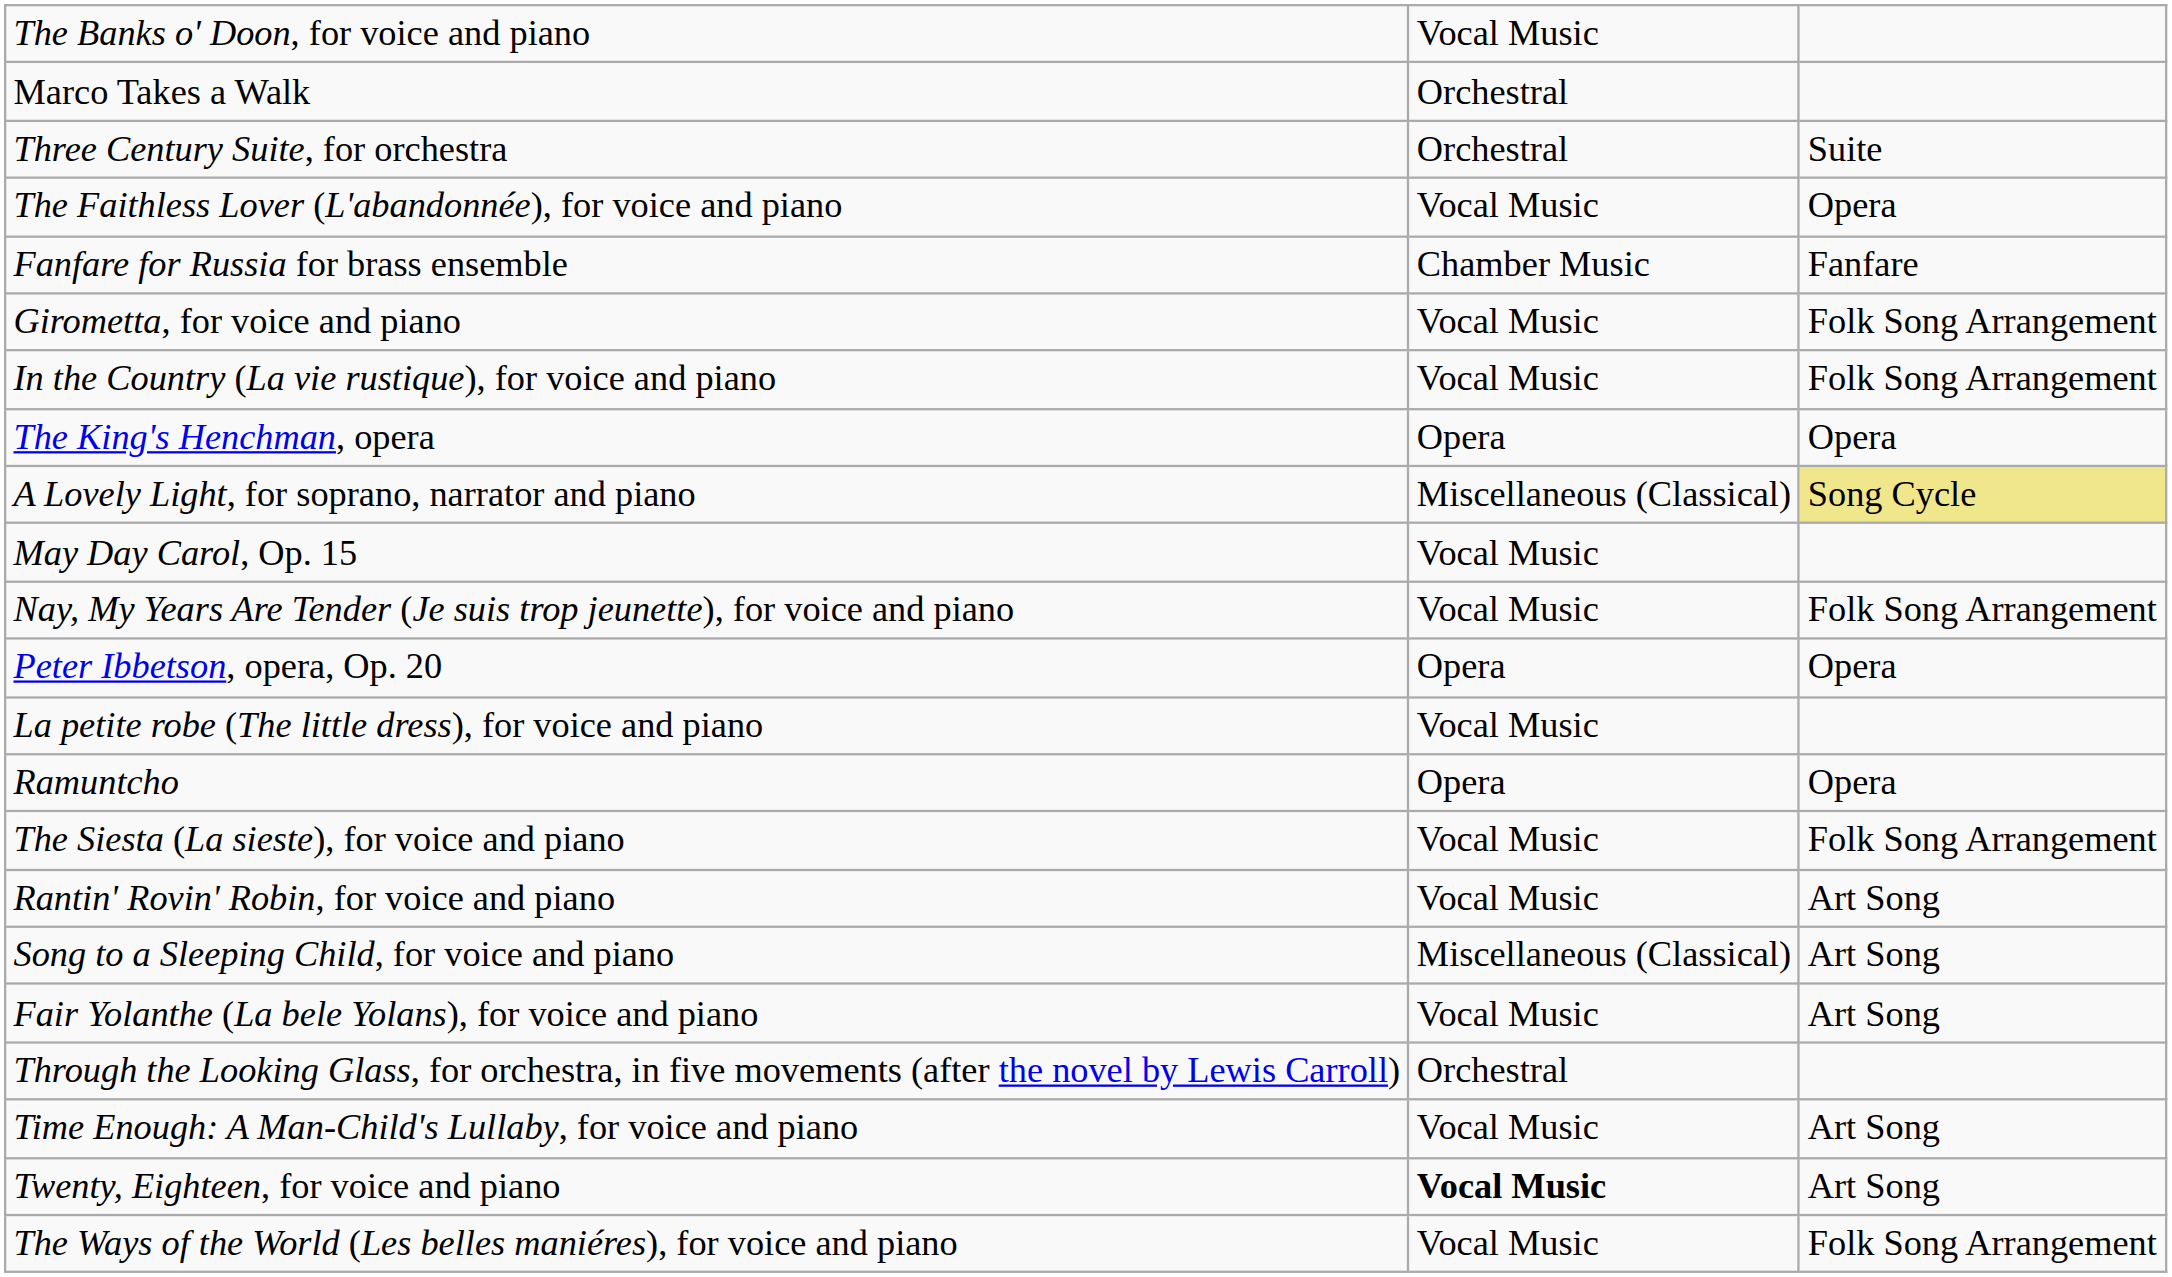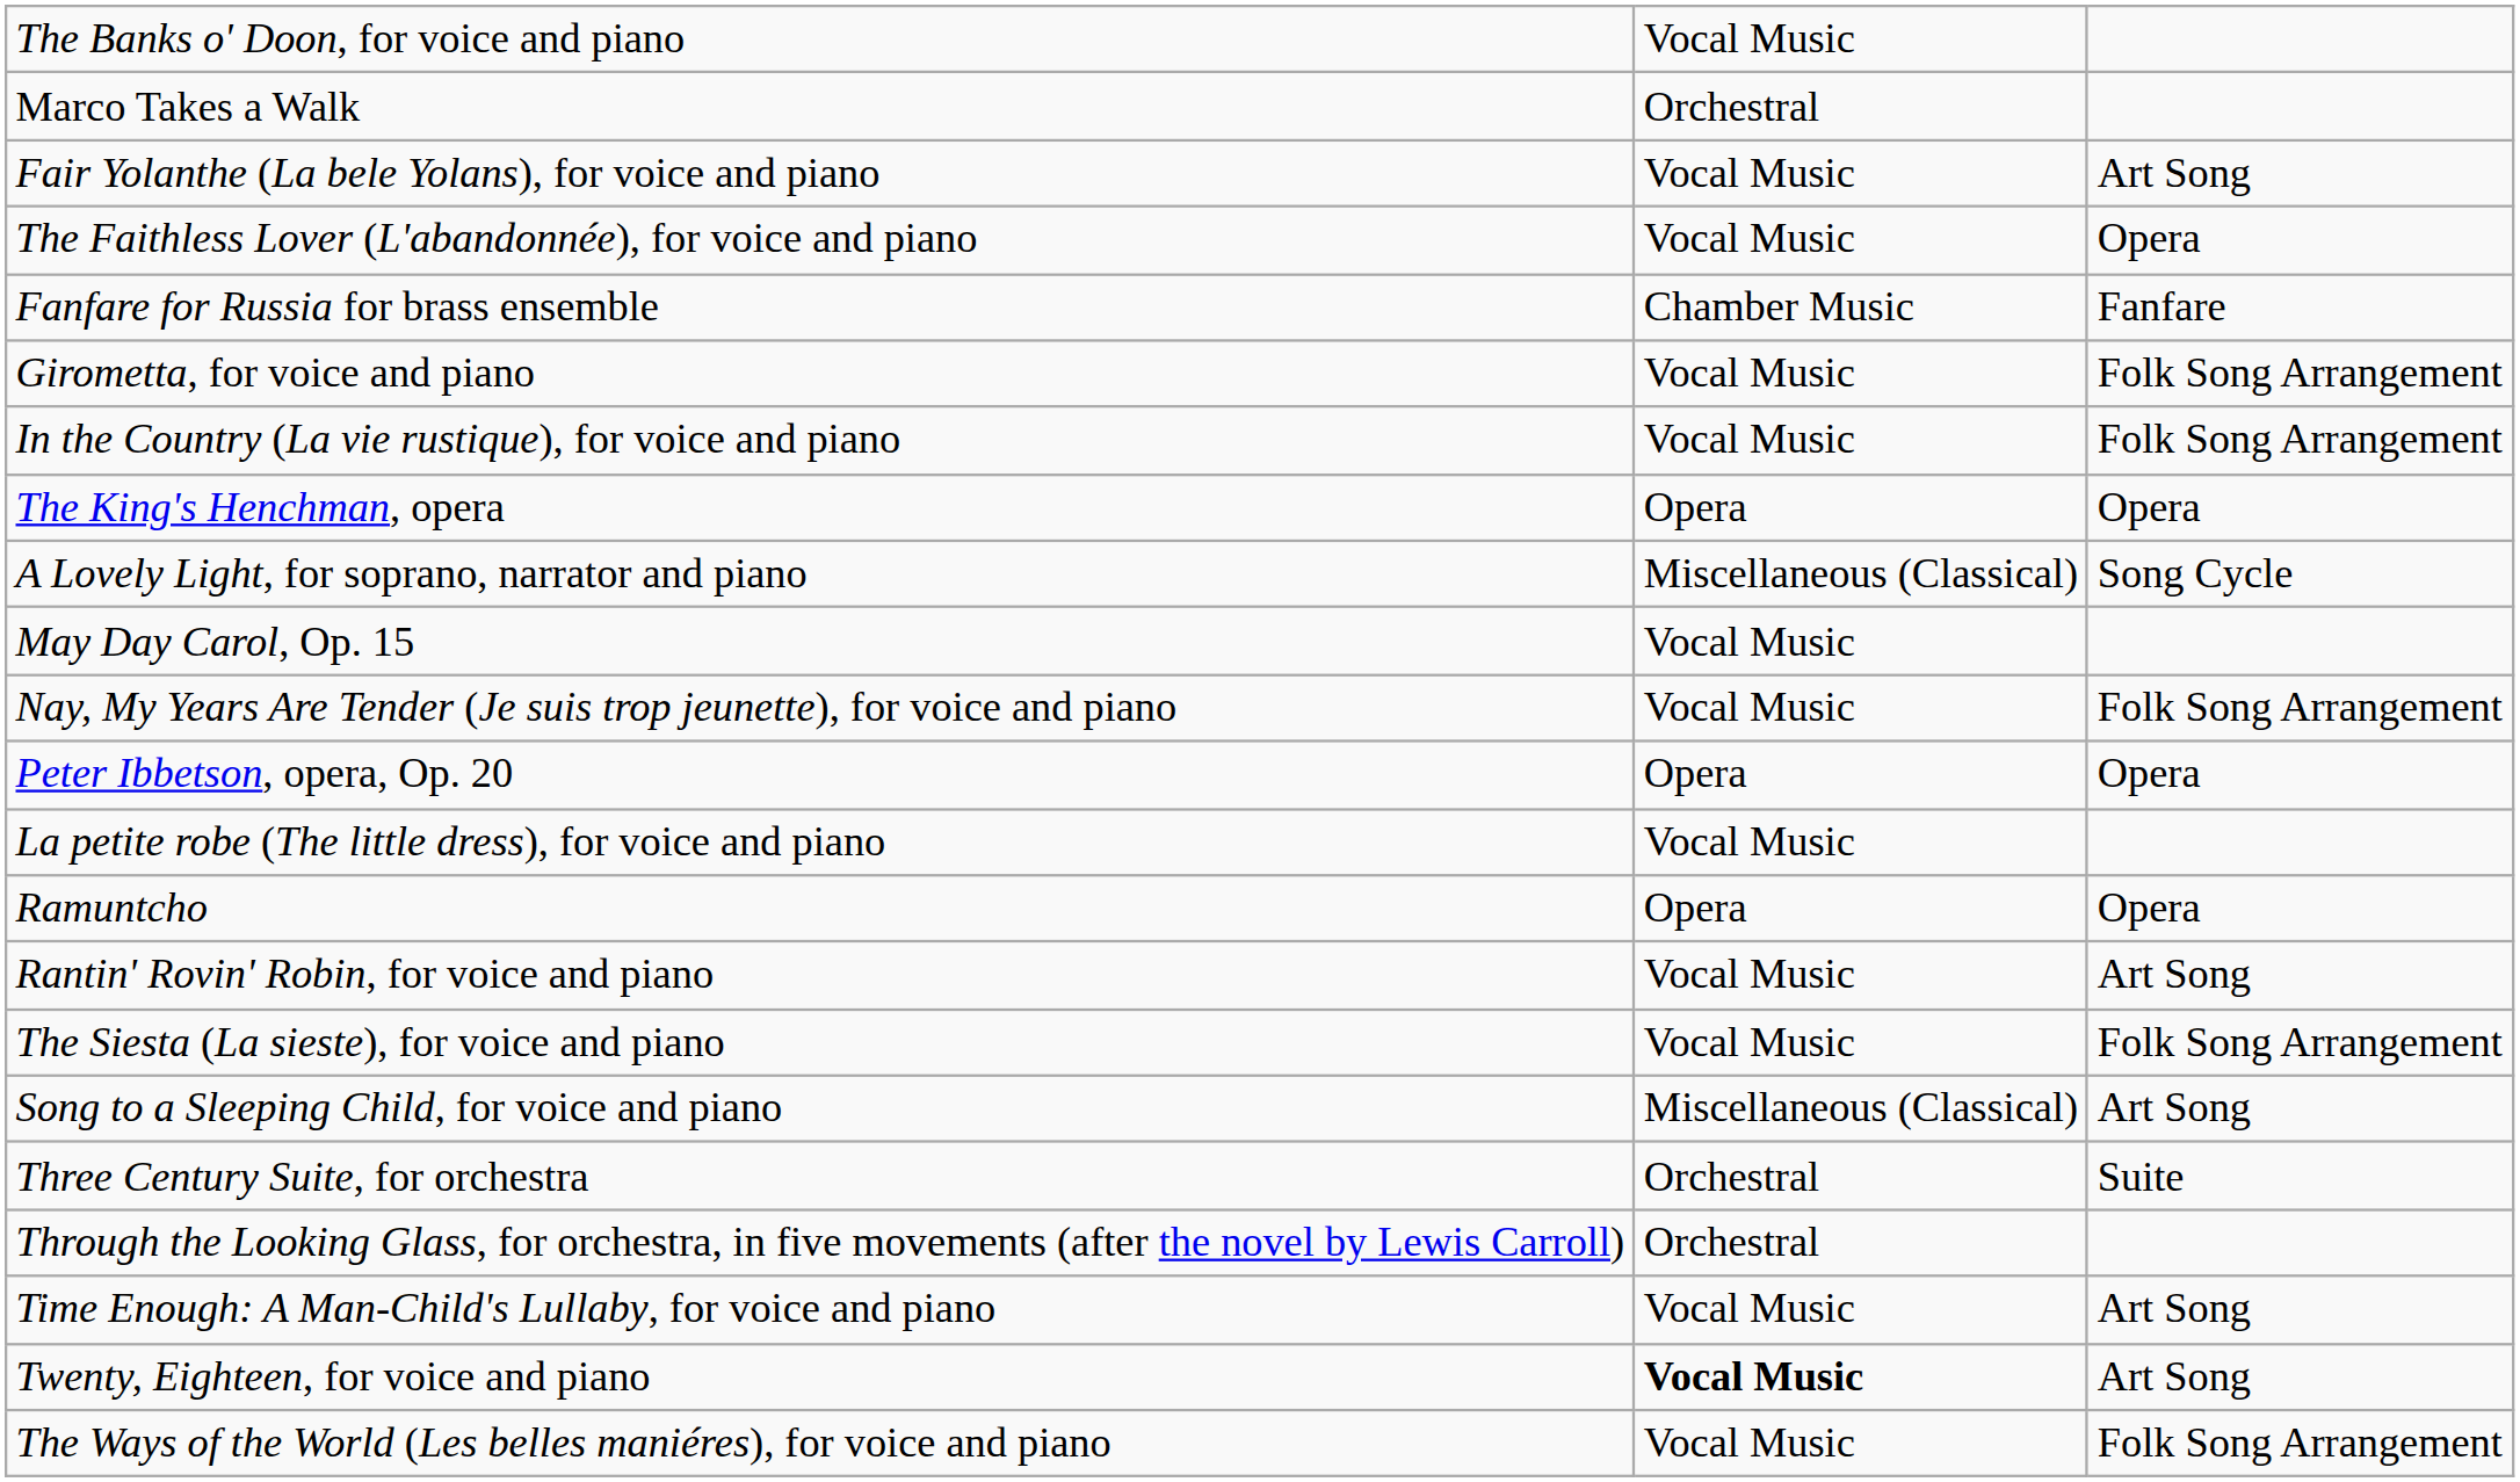rows swapped: Fair Yolanthe (La bele Yolans), for voice and piano <-> Three Century Suite, for orchestra
A Lovely Light, for soprano, narrator and piano | column 3: khaki background -> no background
rows swapped: Rantin' Rovin' Robin, for voice and piano <-> The Siesta (La sieste), for voice and piano
